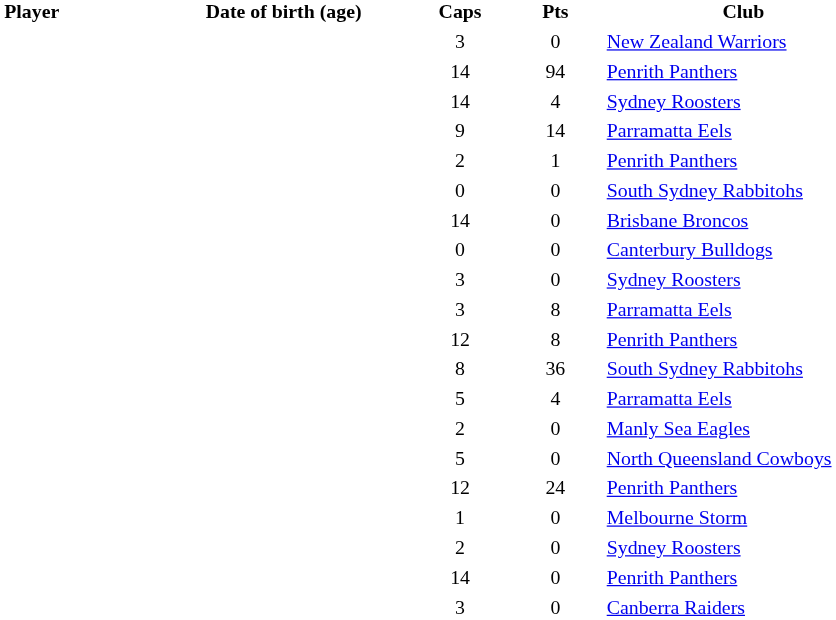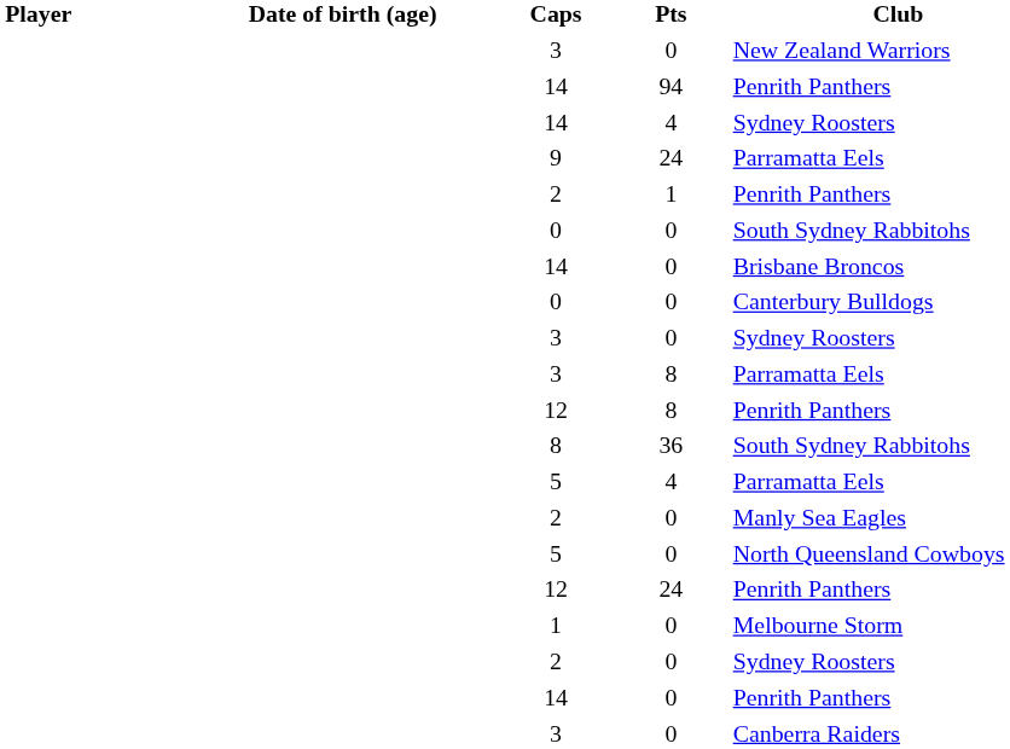9 | Pts: 14 -> 24
